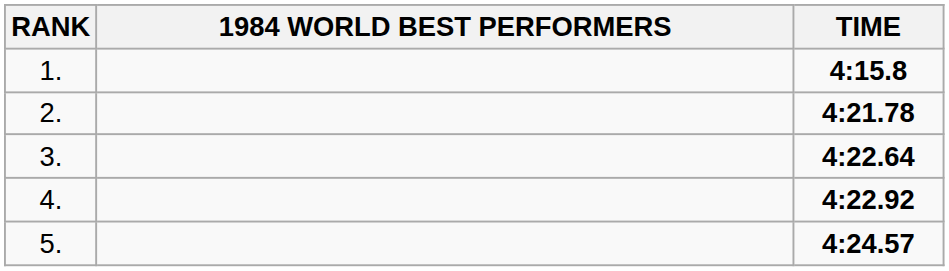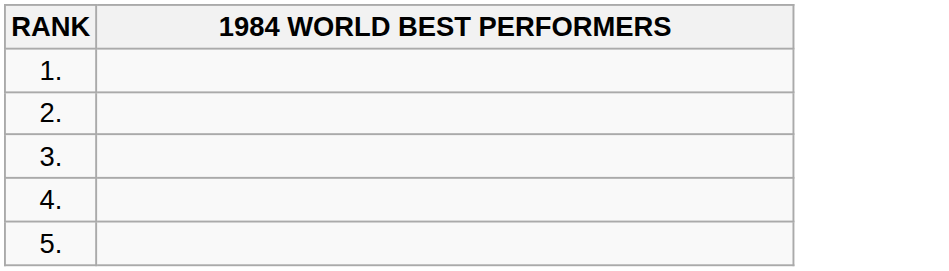- column: TIME | 4:15.8 | 4:21.78 | 4:22.64 | 4:22.92 | 4:24.57
